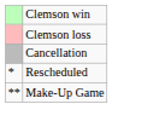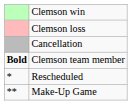+ row: Bold | Clemson team member
